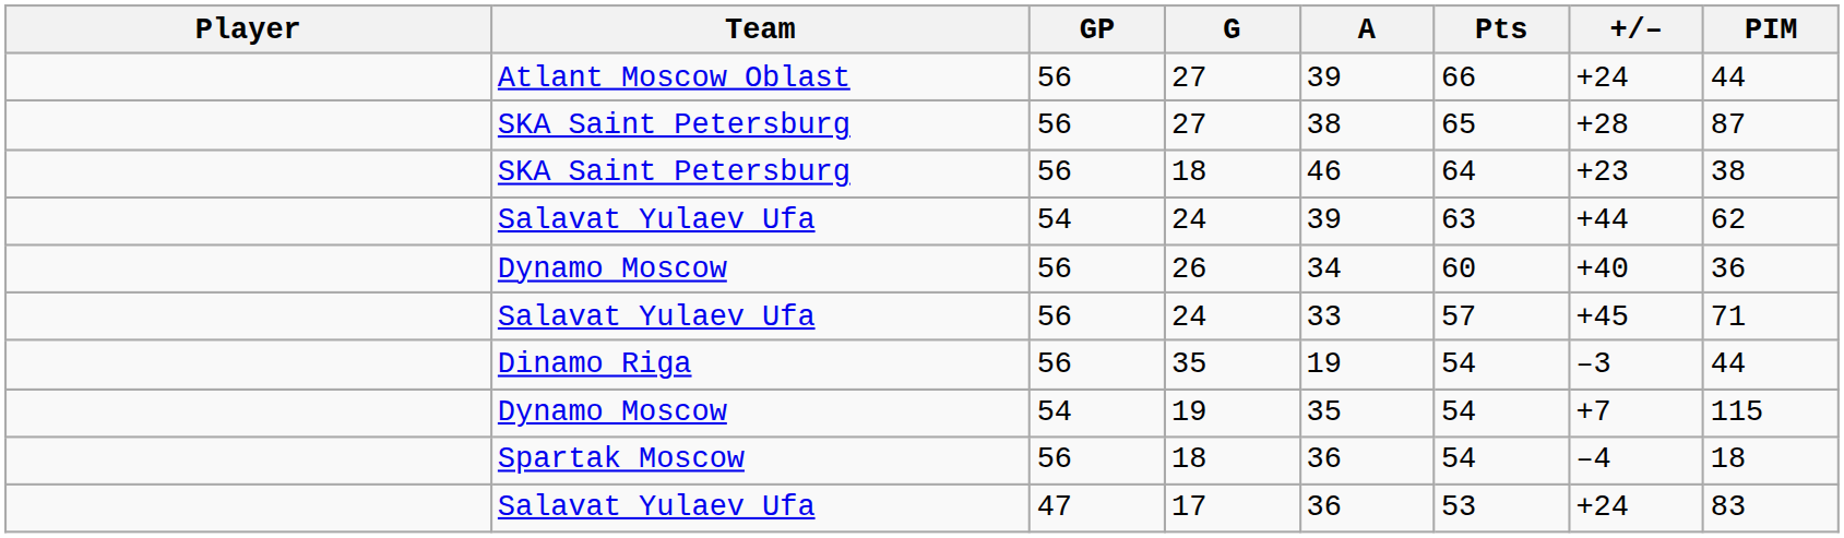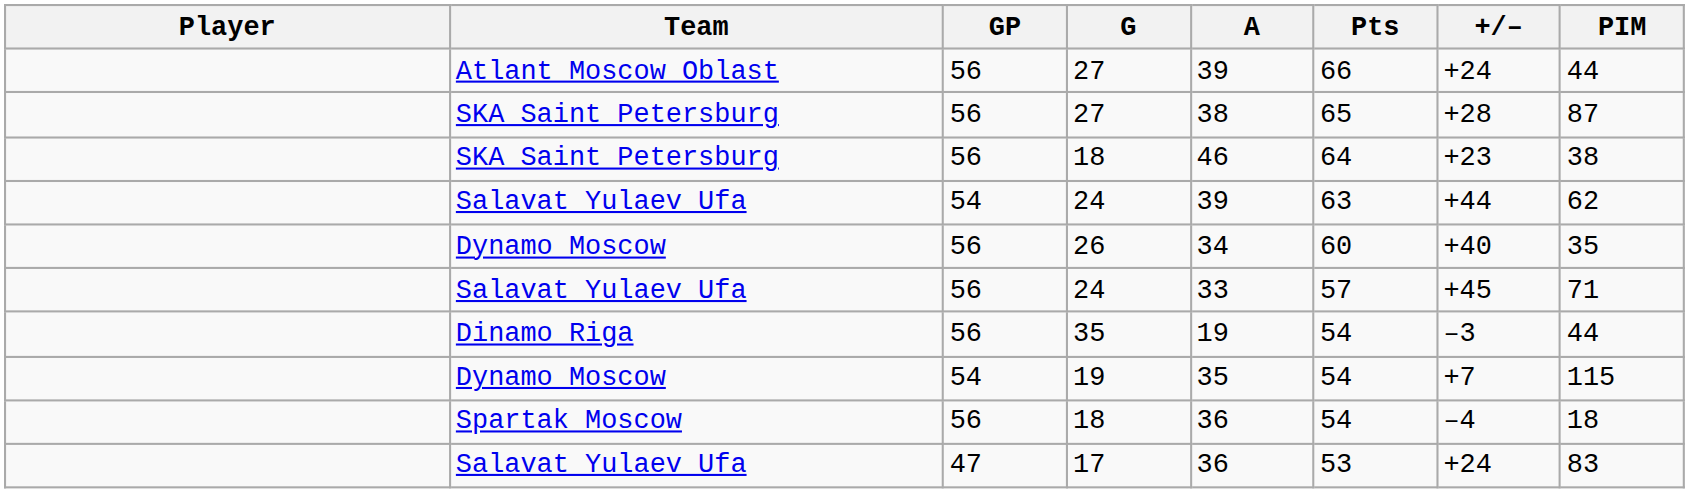26 | PIM: 36 -> 35
